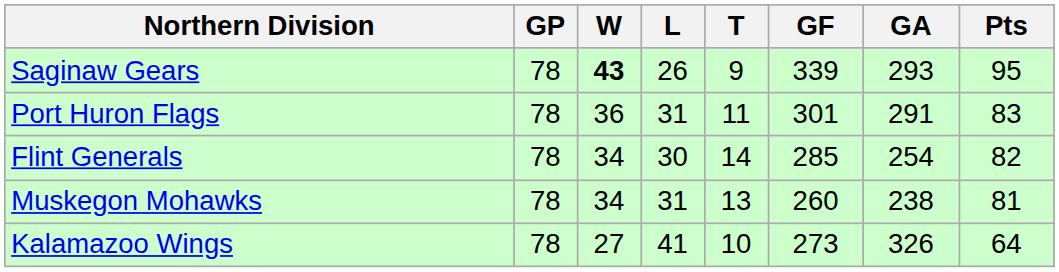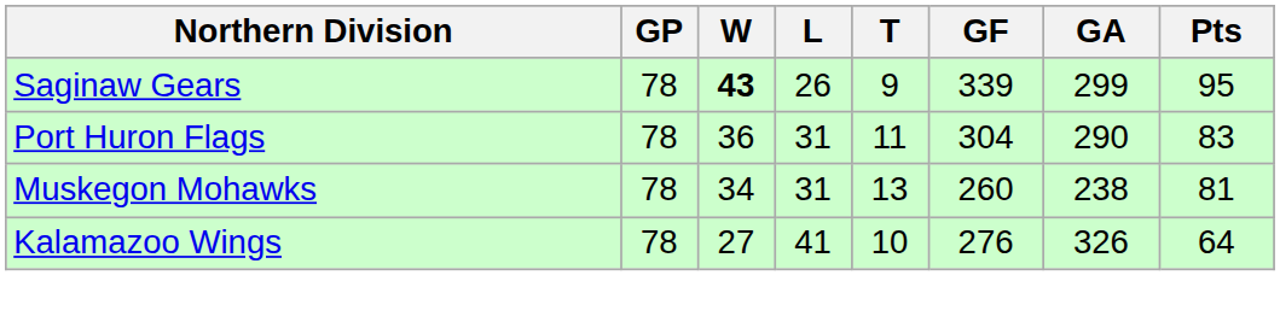Saginaw Gears | GA: 293 -> 299
Port Huron Flags | GF: 301 -> 304
Port Huron Flags | GA: 291 -> 290
- row: Flint Generals | 78 | 34 | 30 | 14 | 285 | 254 | 82
Kalamazoo Wings | GF: 273 -> 276
